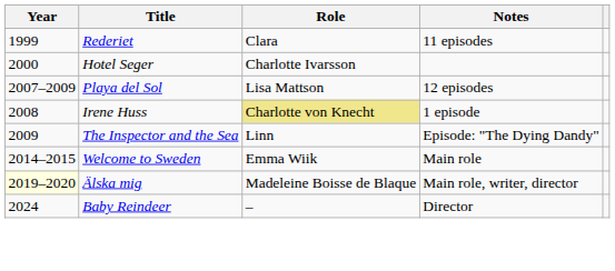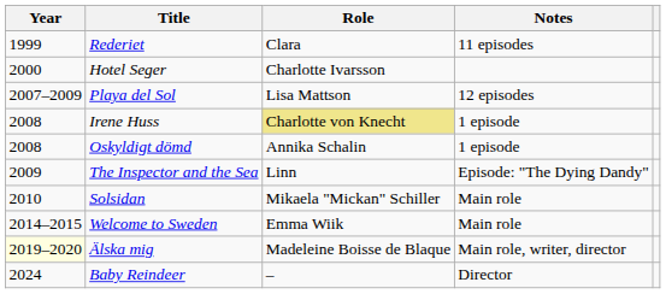+ row: 2008 | Oskyldigt dömd | Annika Schalin | 1 episode
+ row: 2010 | Solsidan | Mikaela "Mickan" Schiller | Main role
